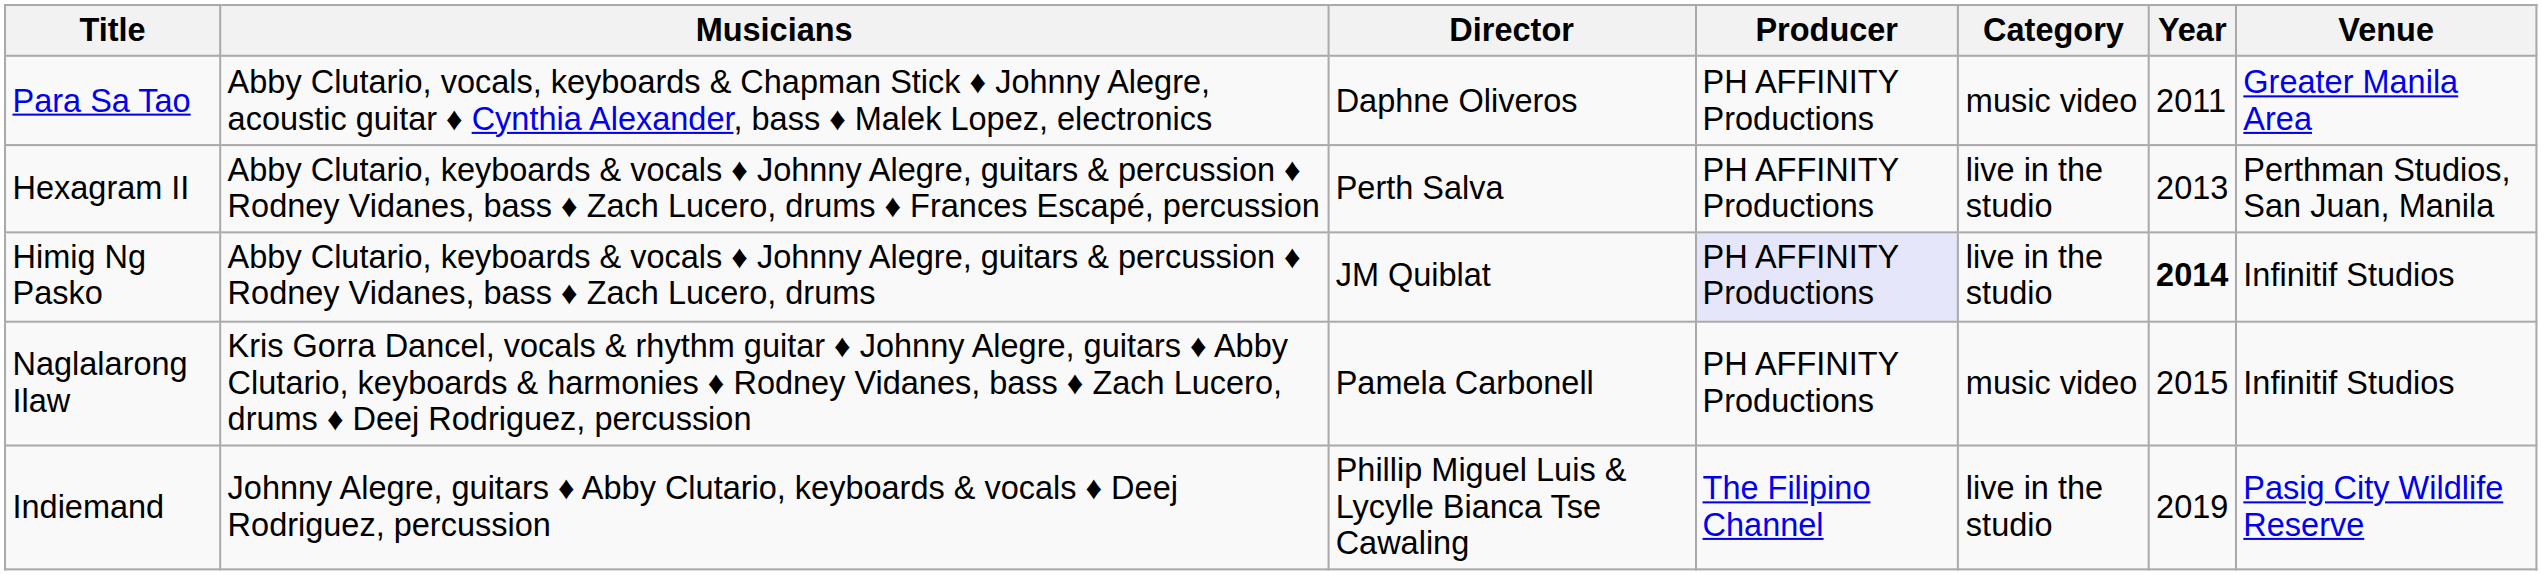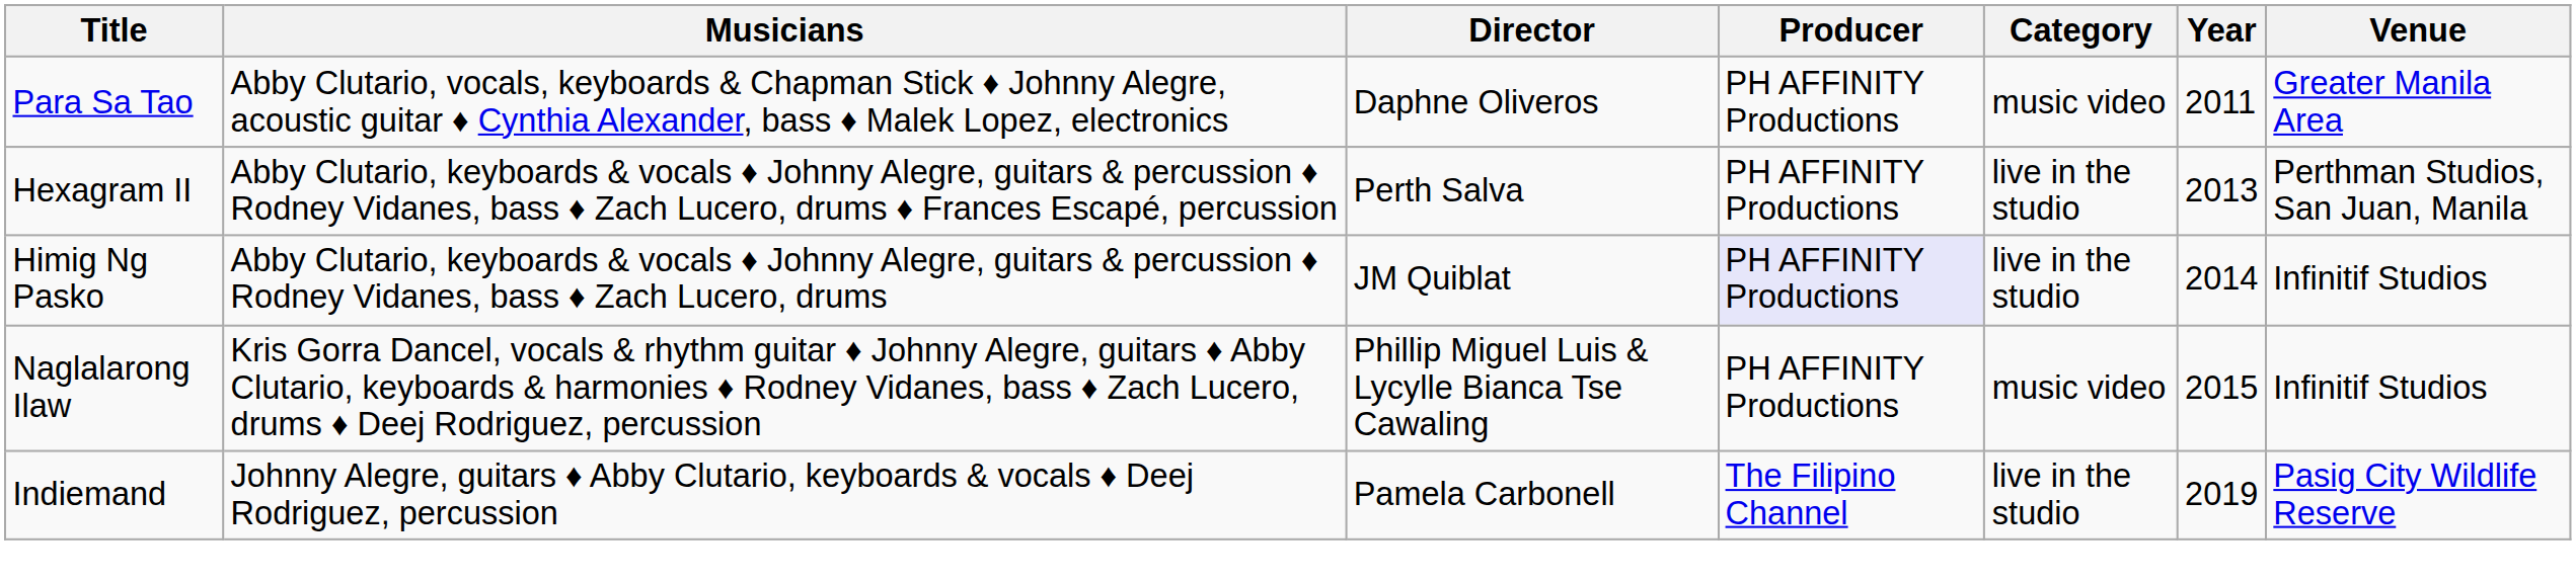Himig Ng Pasko | Year: bold -> normal
Naglalarong Ilaw | Director: Pamela Carbonell -> Phillip Miguel Luis & Lycylle Bianca Tse Cawaling
Indiemand | Director: Phillip Miguel Luis & Lycylle Bianca Tse Cawaling -> Pamela Carbonell
